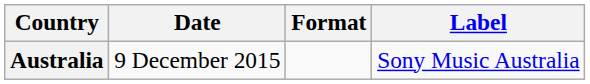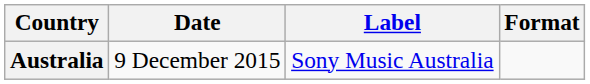columns swapped: Format <-> Label
